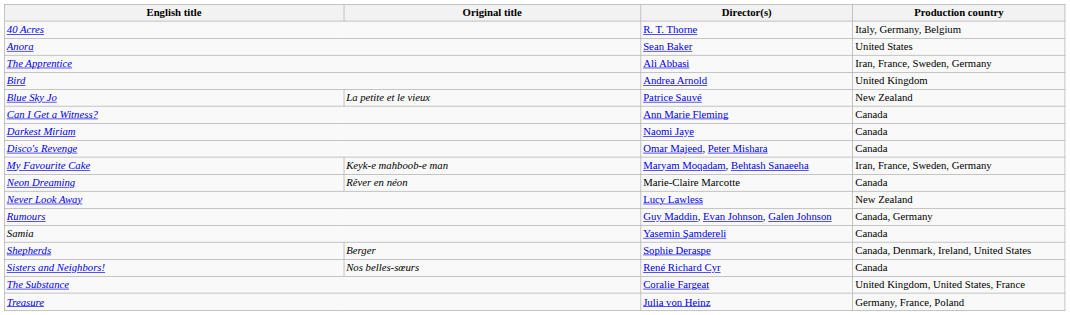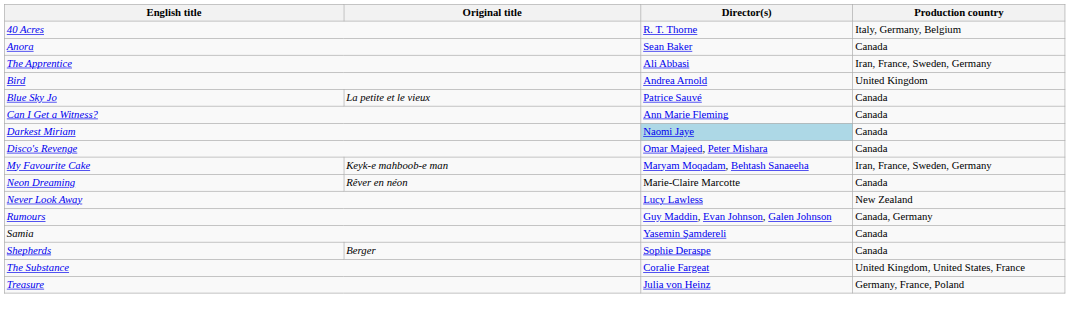Anora | Production country: United States -> Canada
Blue Sky Jo | Production country: New Zealand -> Canada
Darkest Miriam | Director(s): no background -> lightblue background
Shepherds | Production country: Canada, Denmark, Ireland, United States -> Canada
- row: Sisters and Neighbors! | Nos belles-sœurs | René Richard Cyr | Canada
